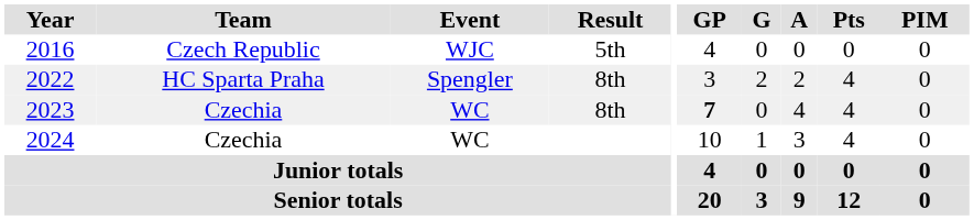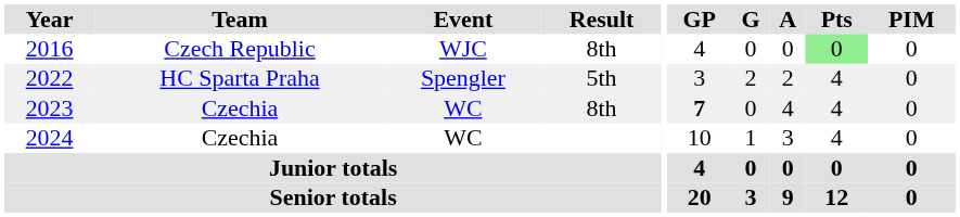2016 | Result: 5th -> 8th
2016 | Pts: no background -> lightgreen background
2022 | Result: 8th -> 5th
